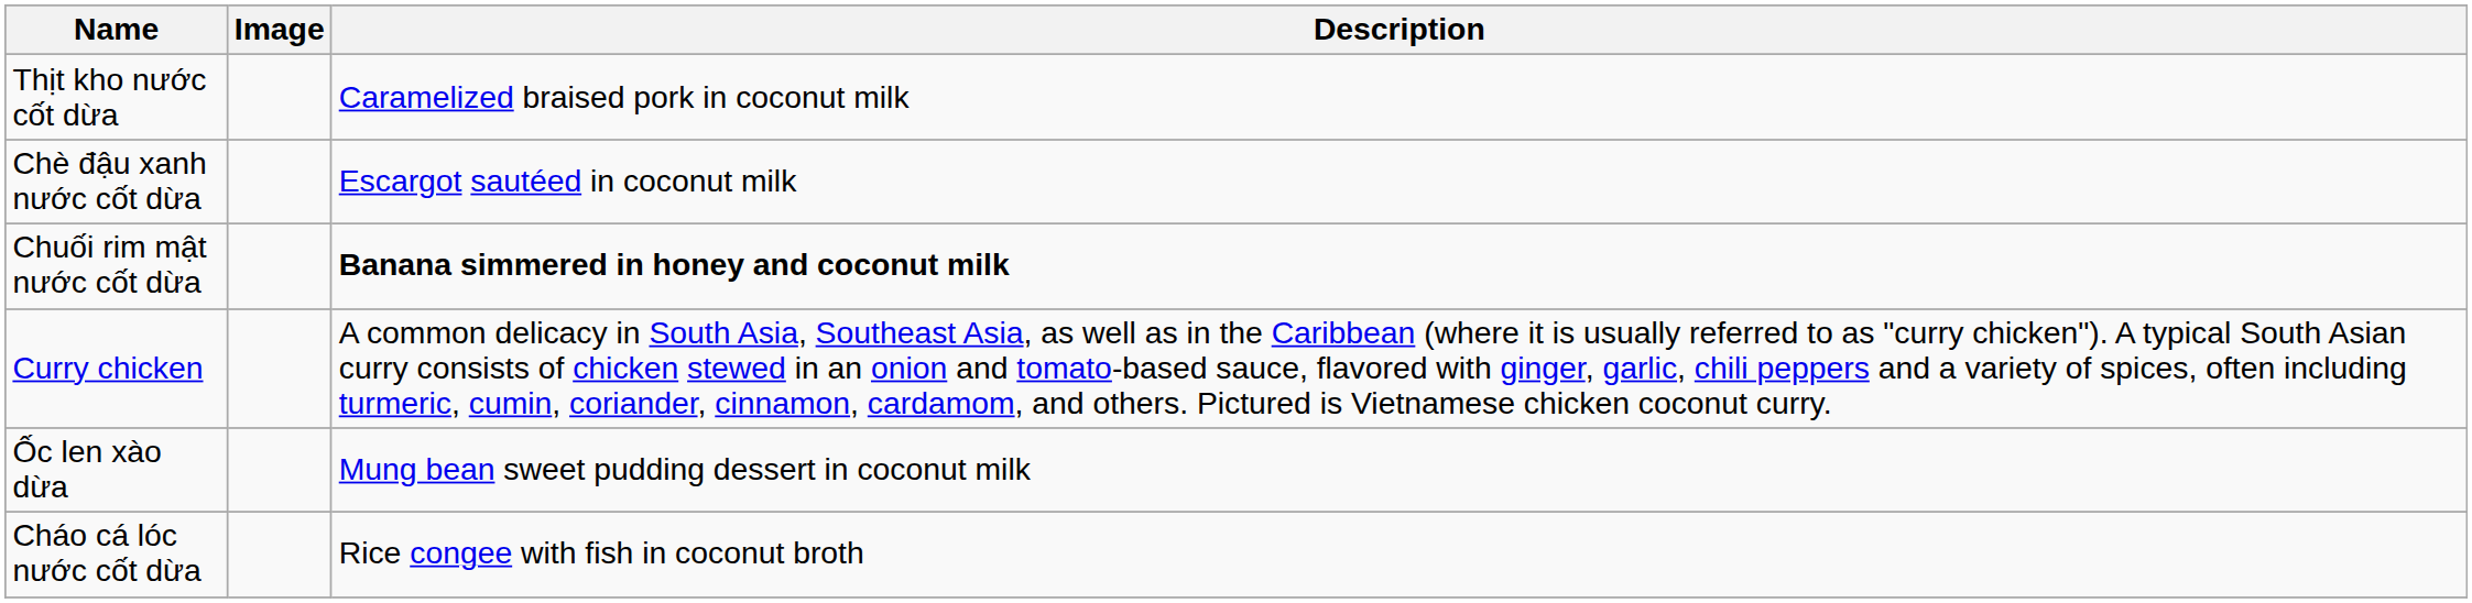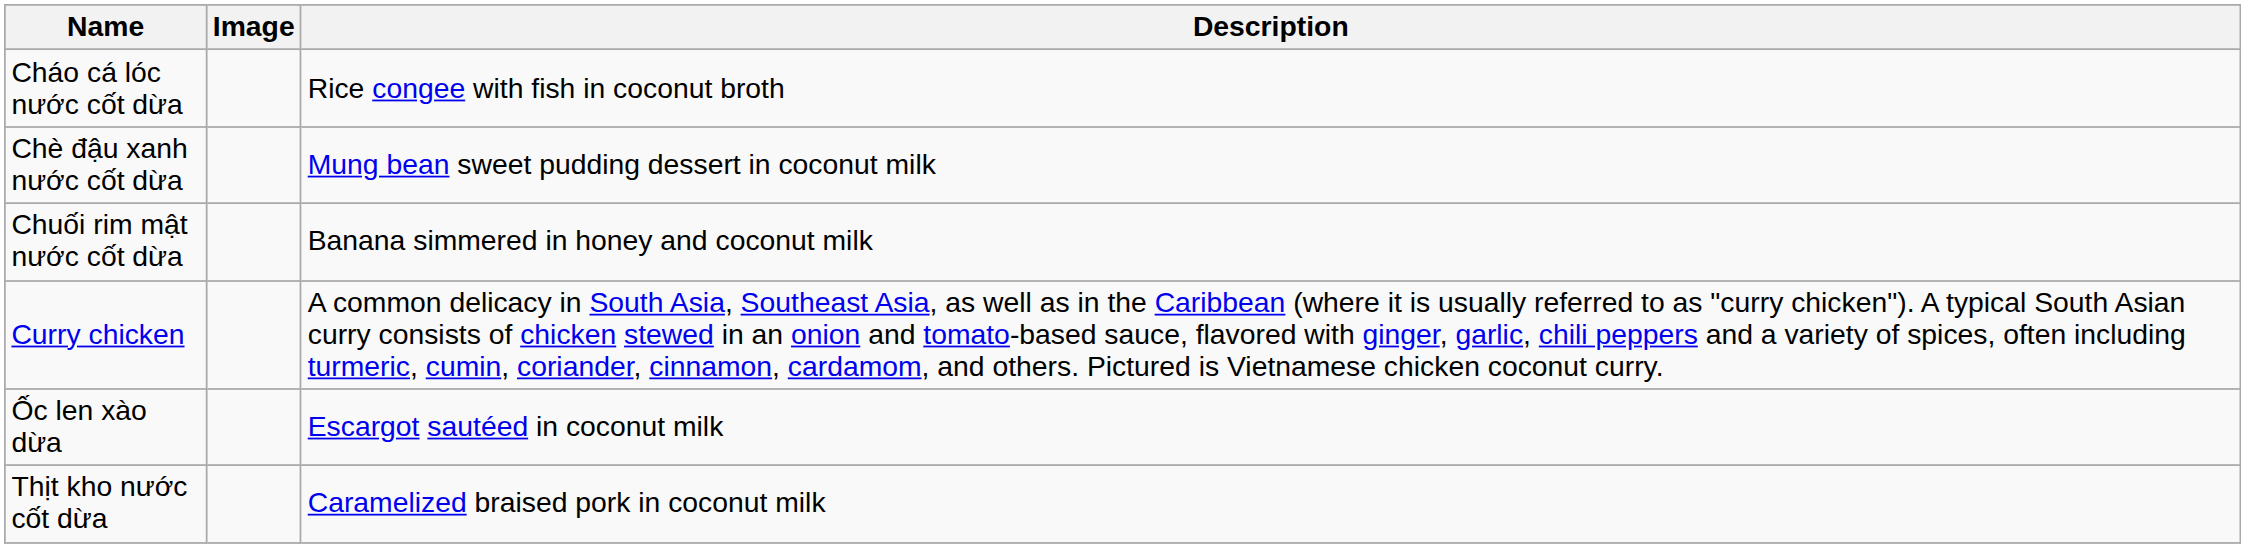rows swapped: Cháo cá lóc nước cốt dừa <-> Thịt kho nước cốt dừa
Chè đậu xanh nước cốt dừa | Description: Escargot sautéed in coconut milk -> Mung bean sweet pudding dessert in coconut milk
Chuối rim mật nước cốt dừa | Description: bold -> normal
Ốc len xào dừa | Description: Mung bean sweet pudding dessert in coconut milk -> Escargot sautéed in coconut milk
